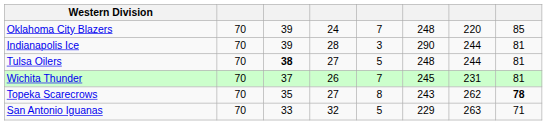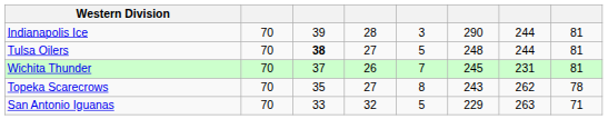- row: Oklahoma City Blazers | 70 | 39 | 24 | 7 | 248 | 220 | 85
Topeka Scarecrows | column 8: bold -> normal
